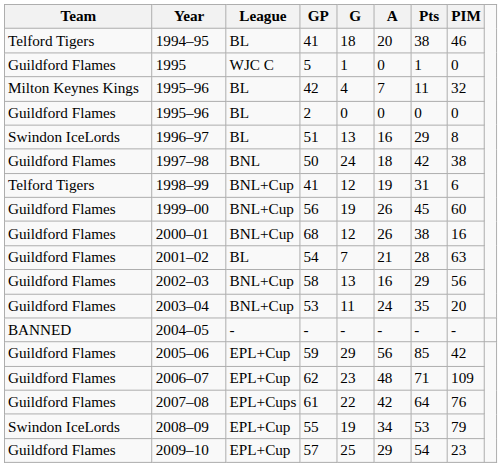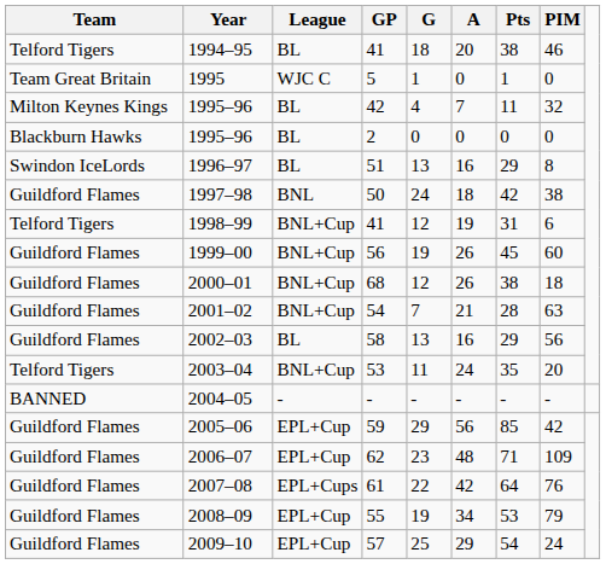1995 | Team: Guildford Flames -> Team Great Britain
1995–96 / 2 | Team: Guildford Flames -> Blackburn Hawks
2000–01 | PIM: 16 -> 18
2001–02 | League: BL -> BNL+Cup
2002–03 | League: BNL+Cup -> BL
2003–04 | Team: Guildford Flames -> Telford Tigers
2008–09 | Team: Swindon IceLords -> Guildford Flames
2009–10 | PIM: 23 -> 24
